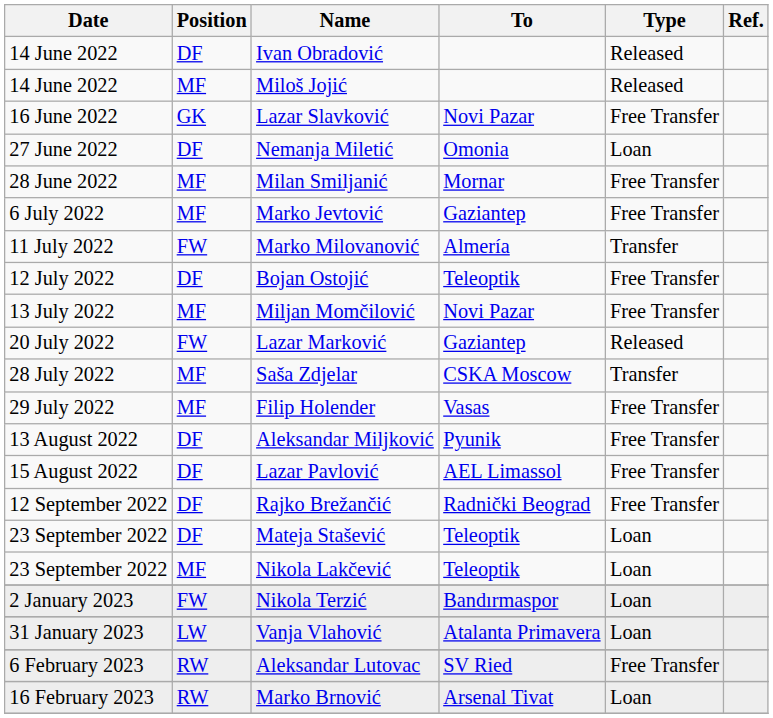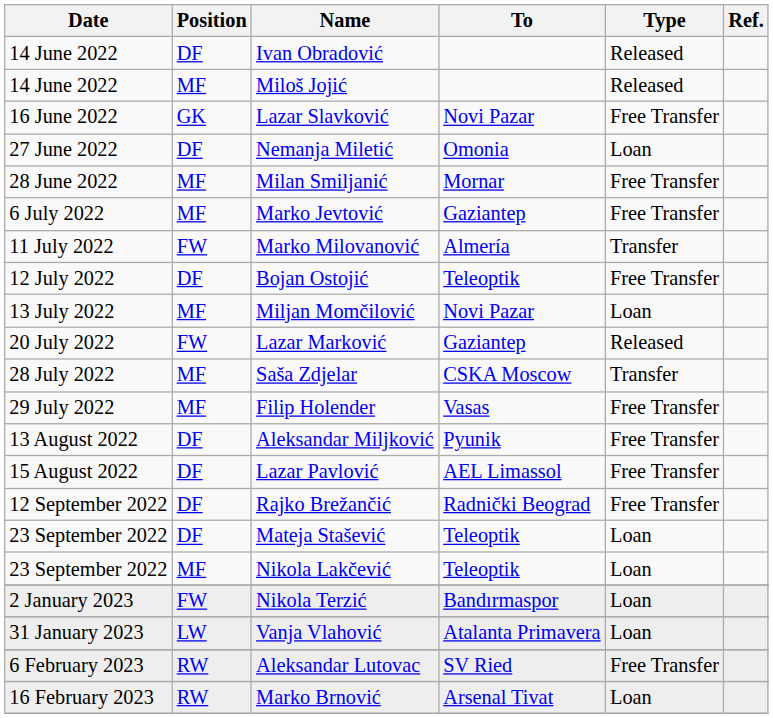Miljan Momčilović | Type: Free Transfer -> Loan
